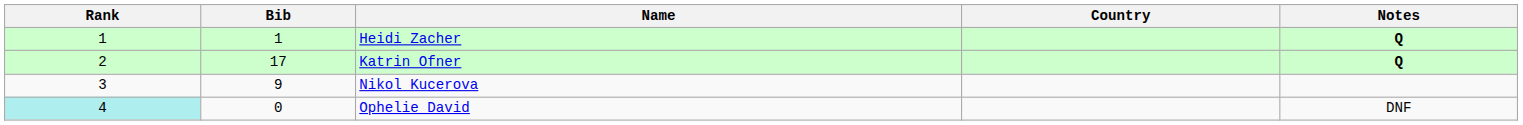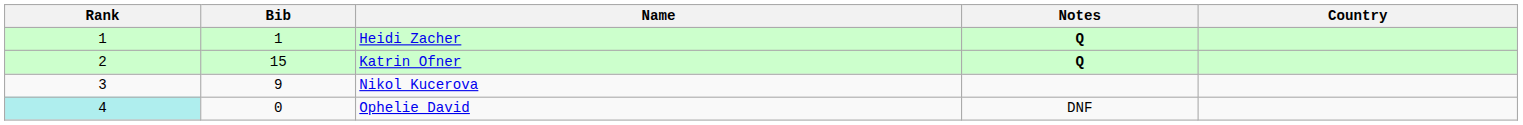columns swapped: Country <-> Notes
Katrin Ofner | Bib: 17 -> 15
